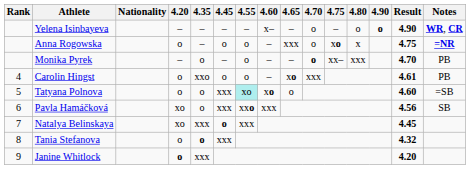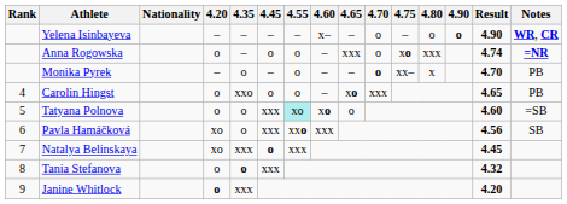Anna Rogowska | 4.80: x -> xxx
Anna Rogowska | Result: 4.75 -> 4.74
Monika Pyrek | 4.80: xxx -> x
Carolin Hingst | Result: 4.61 -> 4.65
